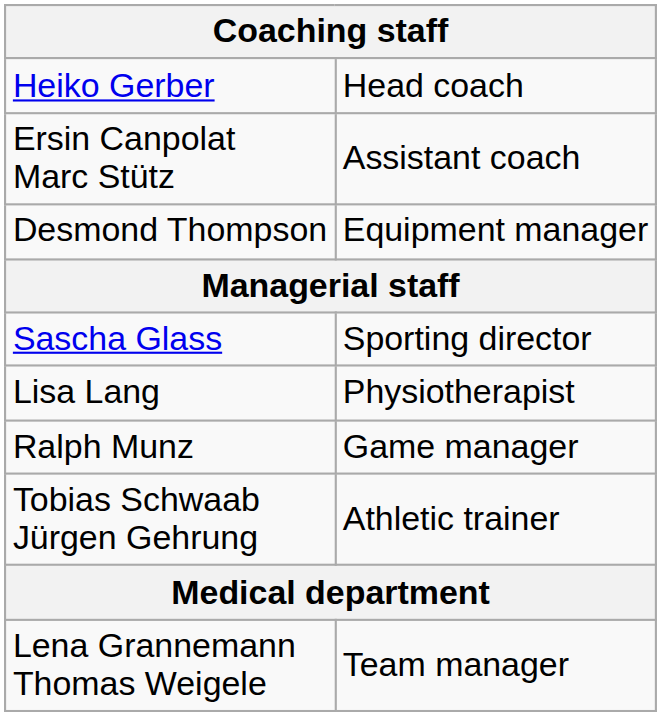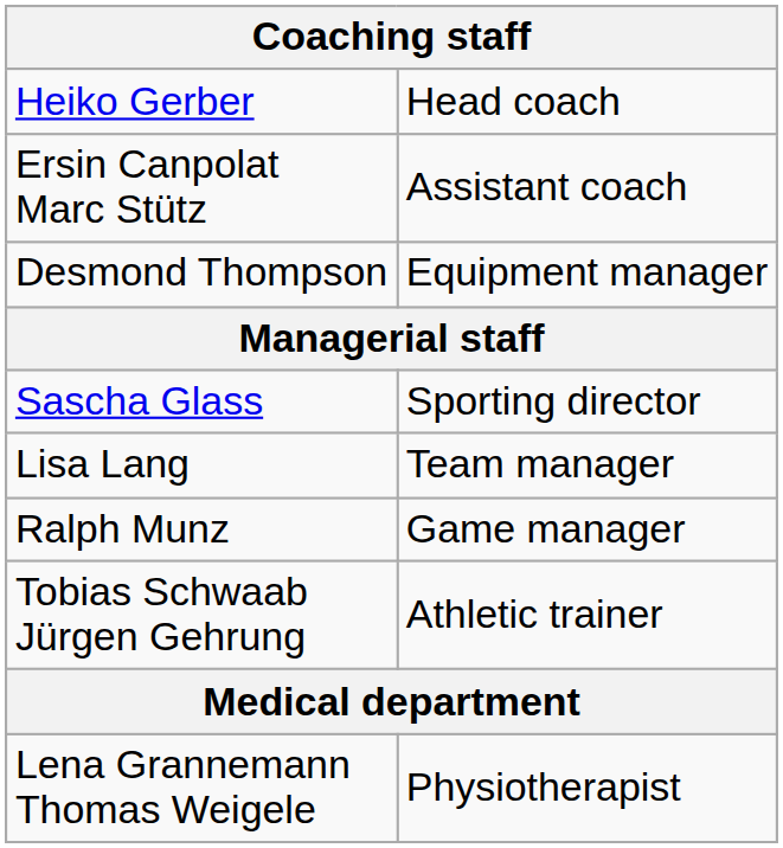Lisa Lang | column 2: Physiotherapist -> Team manager
Lena Grannemann Thomas Weigele | column 2: Team manager -> Physiotherapist
